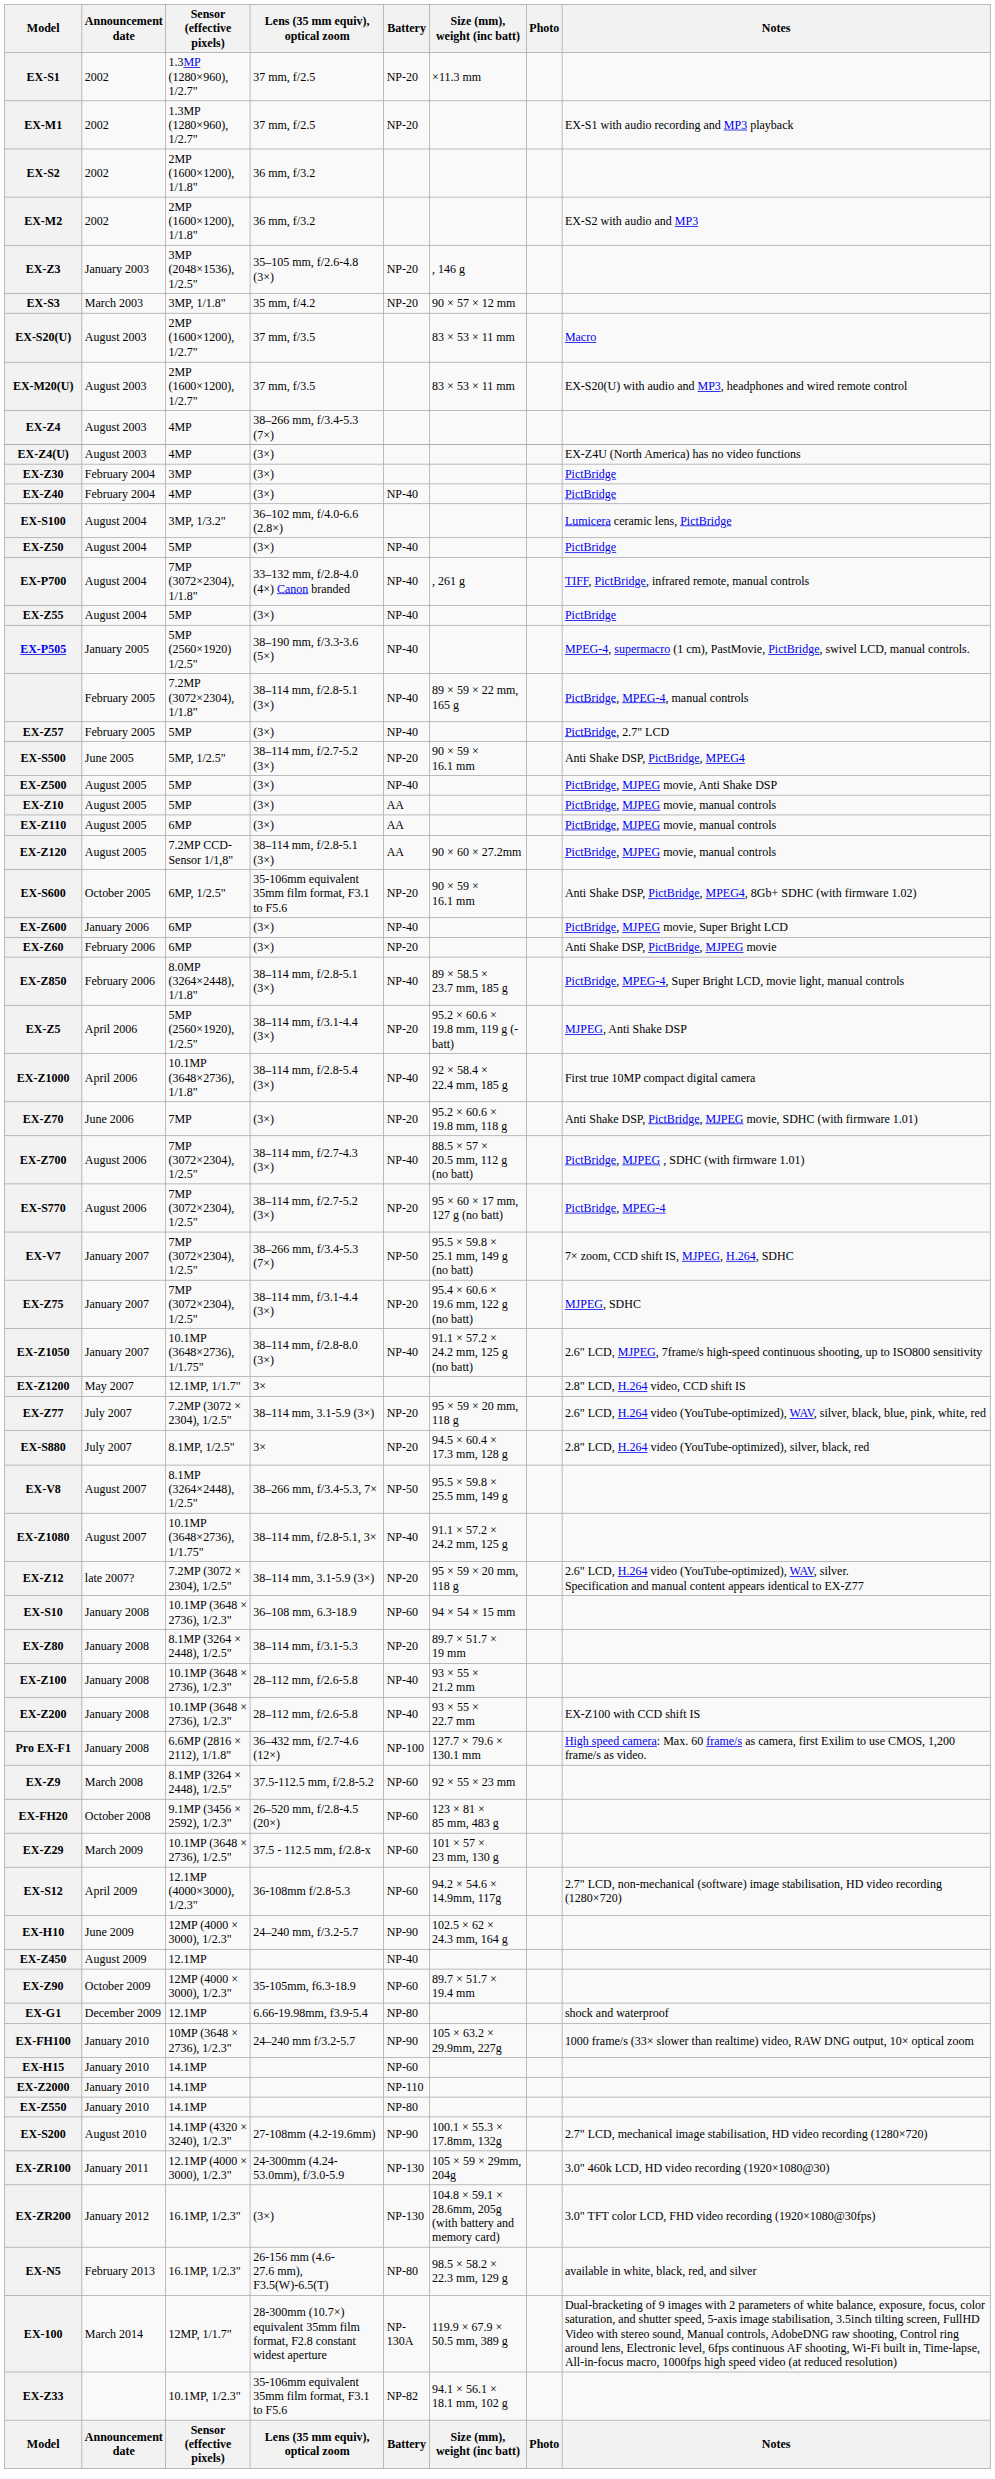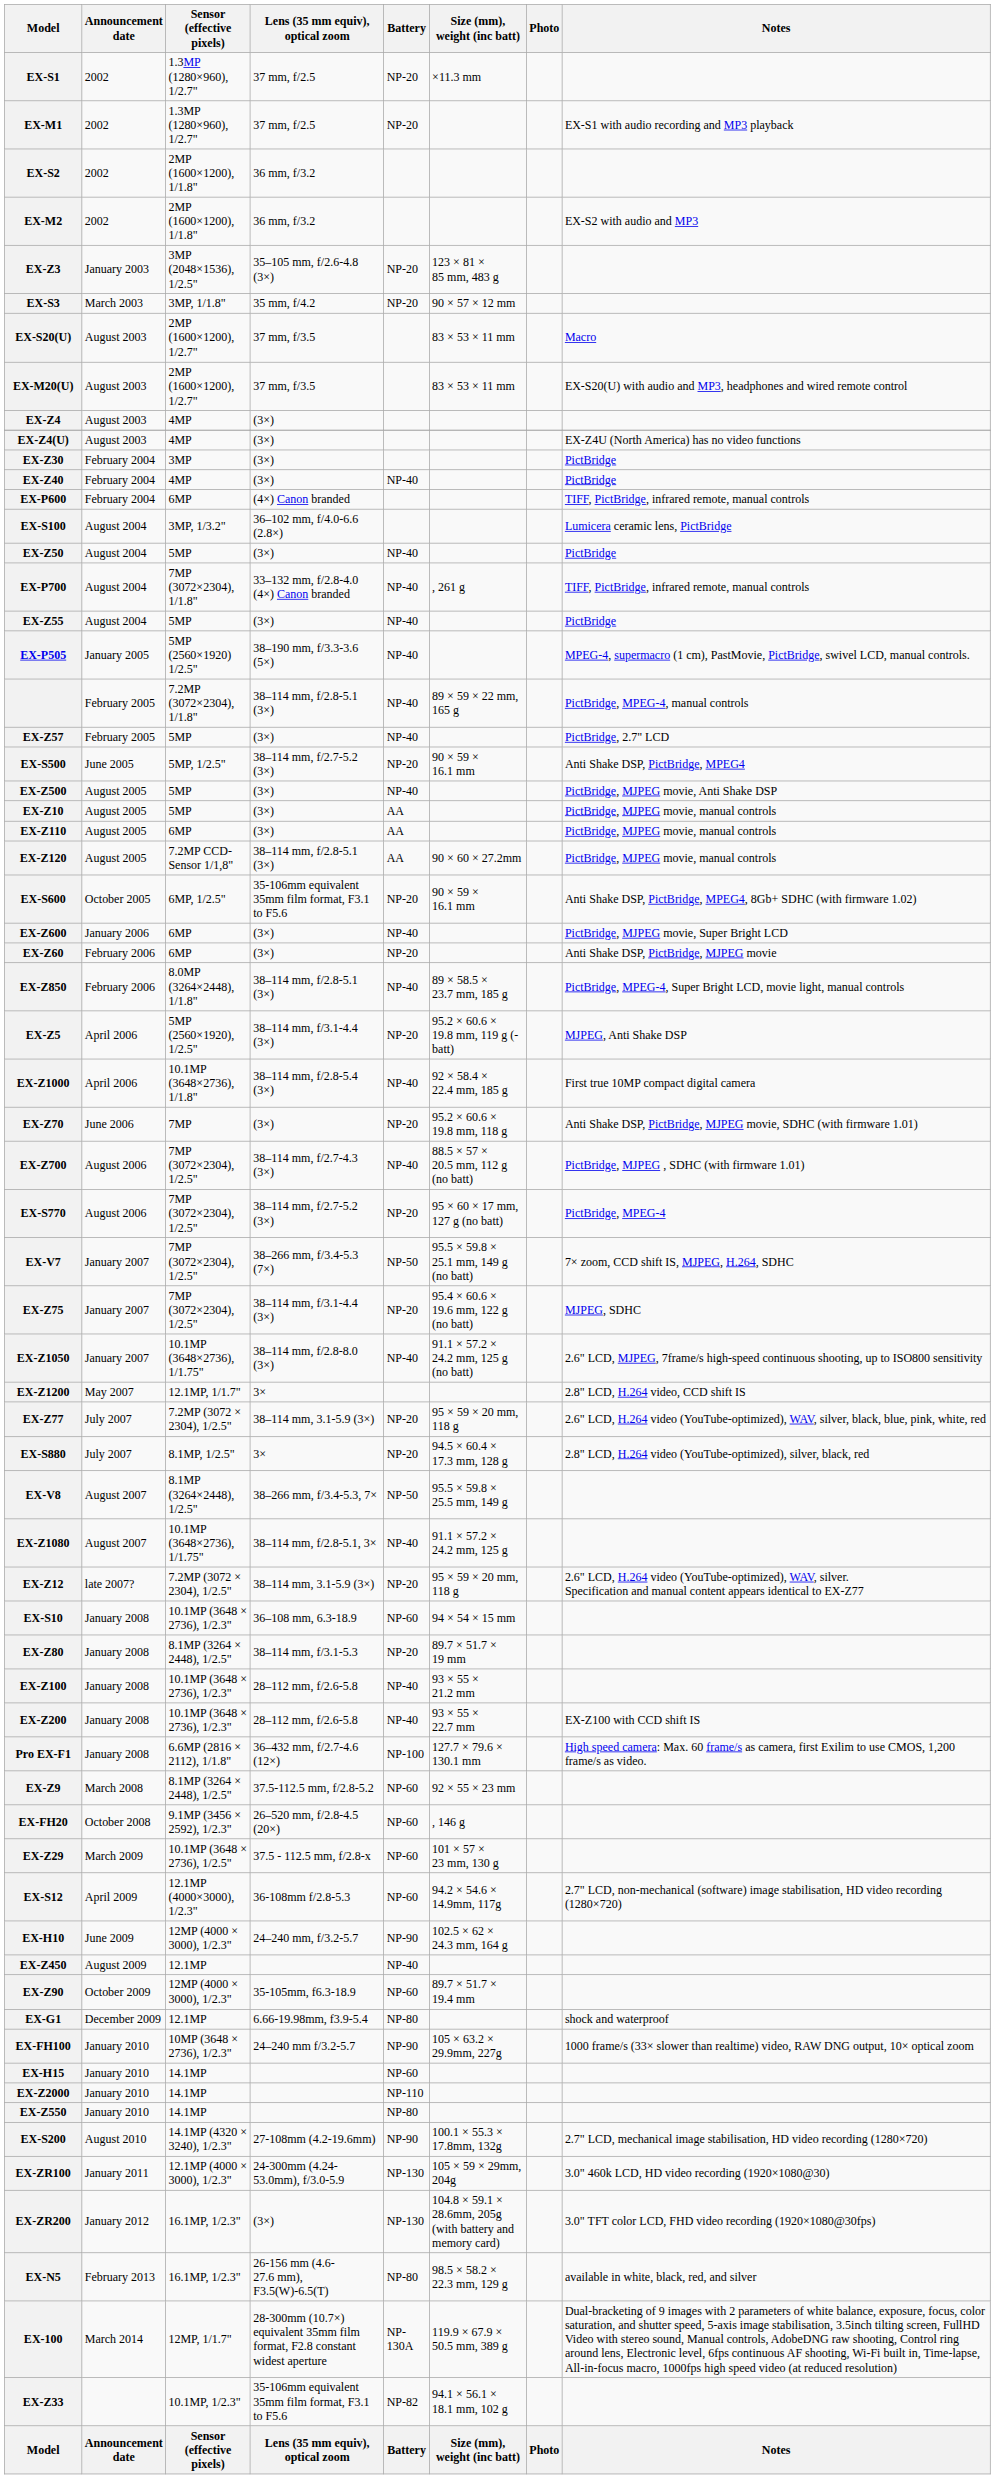EX-Z3 | Size (mm), weight (inc batt): , 146 g -> 123 × 81 × 85 mm, 483 g
EX-Z4 | Lens (35 mm equiv), optical zoom: 38–266 mm, f/3.4-5.3 (7×) -> (3×)
+ row: EX-P600 | February 2004 | 6MP | (4×) Canon branded | TIFF, PictBridge, infrared remote, manual controls
EX-FH20 | Size (mm), weight (inc batt): 123 × 81 × 85 mm, 483 g -> , 146 g
